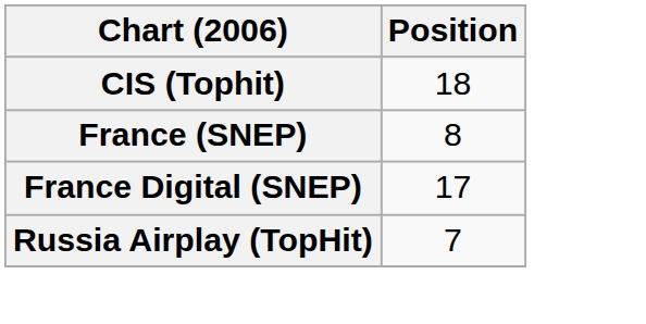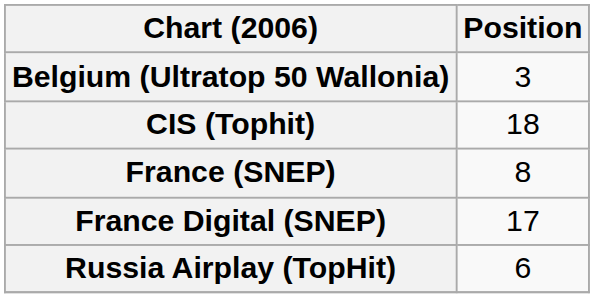+ row: Belgium (Ultratop 50 Wallonia) | 3
Russia Airplay (TopHit) | Position: 7 -> 6
